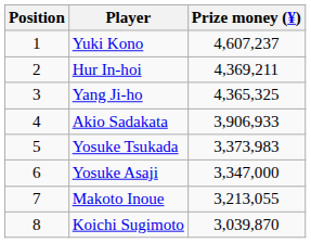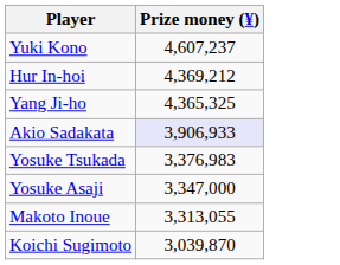- column: Position | 1 | 2 | 3 | 4 | 5 | 6 | 7 | 8
Hur In-hoi | Prize money (¥): 4,369,211 -> 4,369,212
Akio Sadakata | Prize money (¥): no background -> lavender background
Yosuke Tsukada | Prize money (¥): 3,373,983 -> 3,376,983
Makoto Inoue | Prize money (¥): 3,213,055 -> 3,313,055
